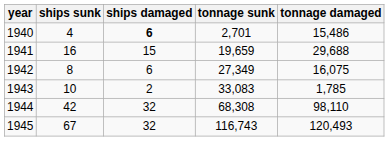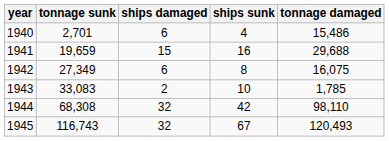columns swapped: ships sunk <-> tonnage sunk
1940 | ships damaged: bold -> normal
